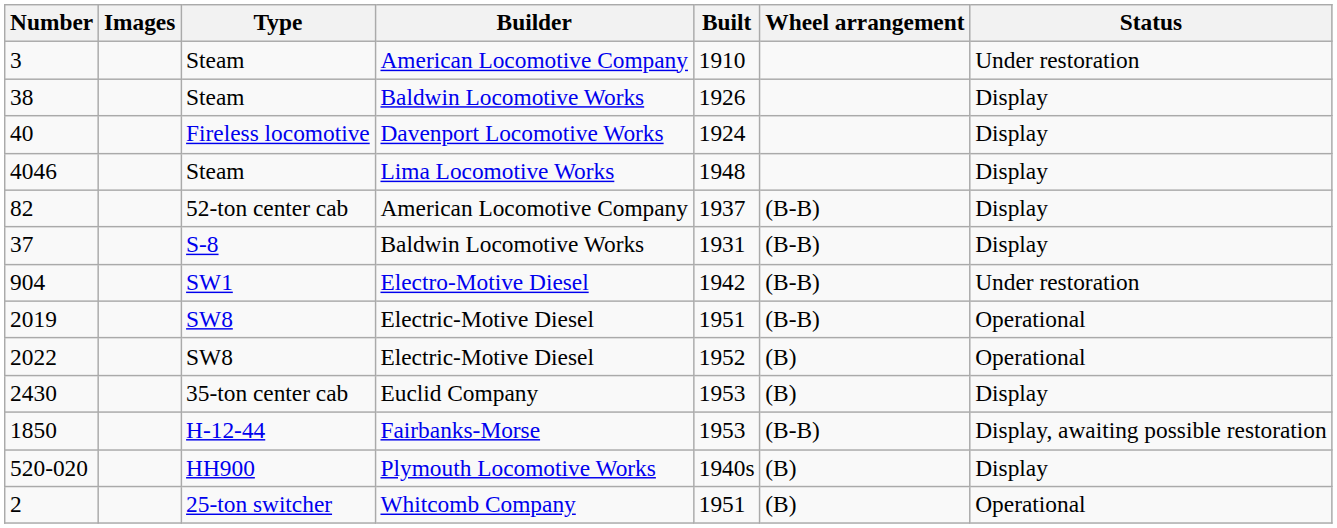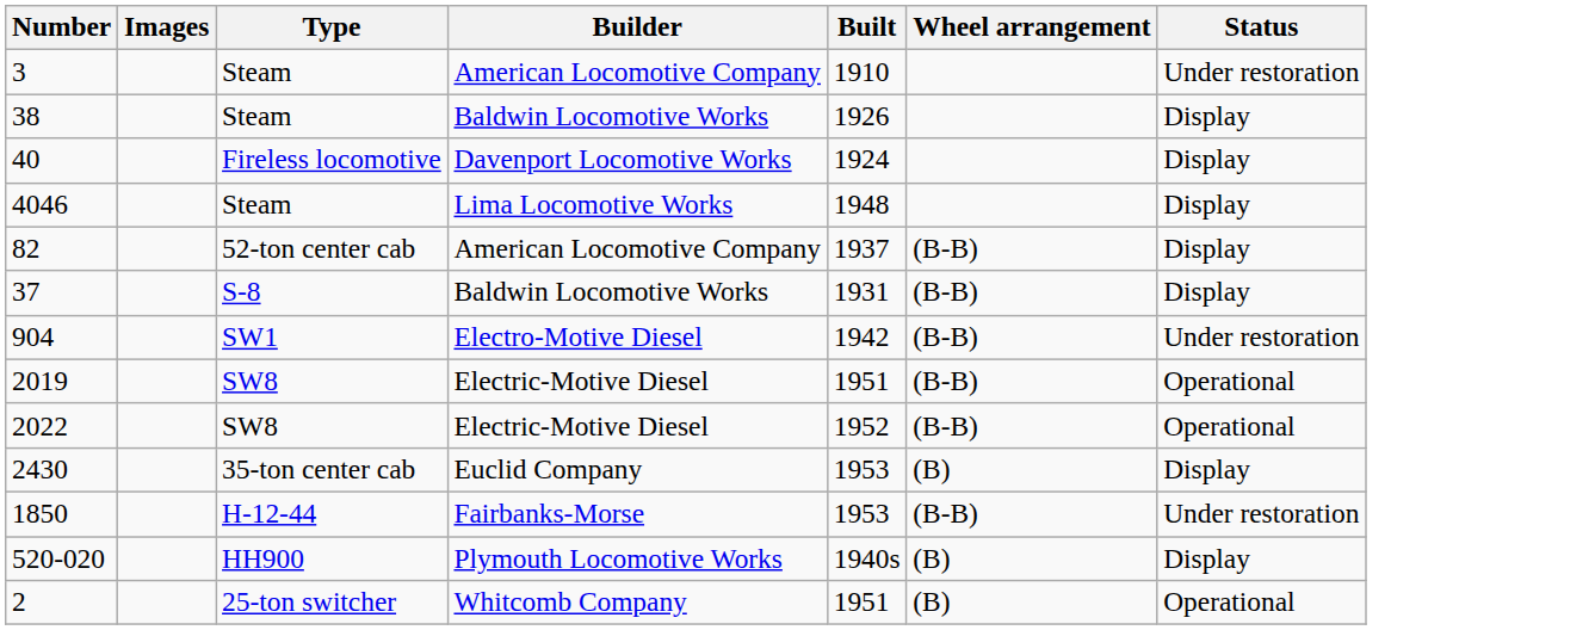2022 | Wheel arrangement: (B) -> (B-B)
1850 | Status: Display, awaiting possible restoration -> Under restoration
